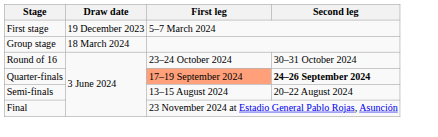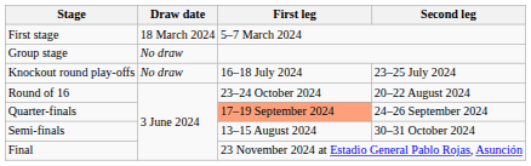First stage | Draw date: 19 December 2023 -> 18 March 2024
Group stage | Draw date: 18 March 2024 -> No draw
+ row: Knockout round play-offs | No draw | 16–18 July 2024 | 23–25 July 2024
Round of 16 | Second leg: 30–31 October 2024 -> 20–22 August 2024
Quarter-finals | Second leg: bold -> normal
Semi-finals | Second leg: 20–22 August 2024 -> 30–31 October 2024
